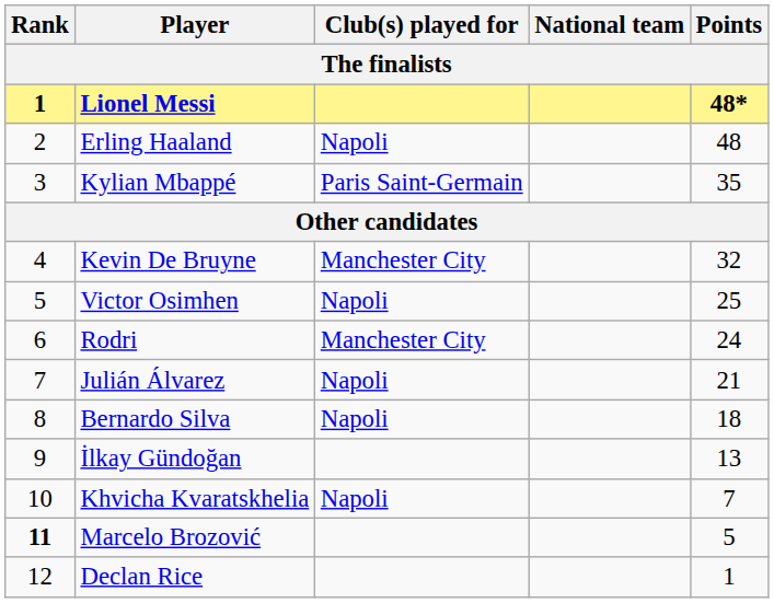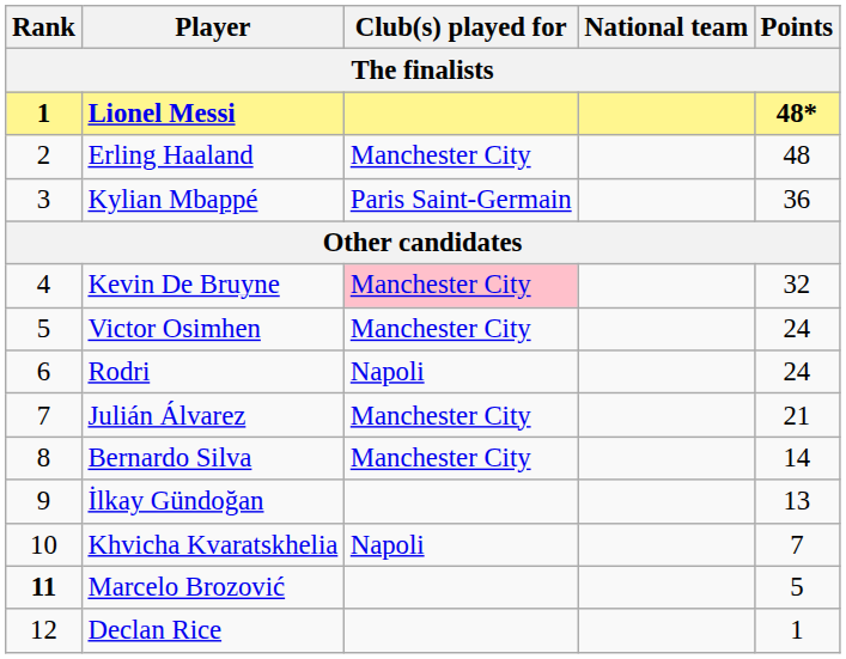Erling Haaland | Club(s) played for: Napoli -> Manchester City
Kylian Mbappé | Points: 35 -> 36
Kevin De Bruyne | Club(s) played for: no background -> pink background
Victor Osimhen | Club(s) played for: Napoli -> Manchester City
Victor Osimhen | Points: 25 -> 24
Rodri | Club(s) played for: Manchester City -> Napoli
Julián Álvarez | Club(s) played for: Napoli -> Manchester City
Bernardo Silva | Club(s) played for: Napoli -> Manchester City
Bernardo Silva | Points: 18 -> 14
